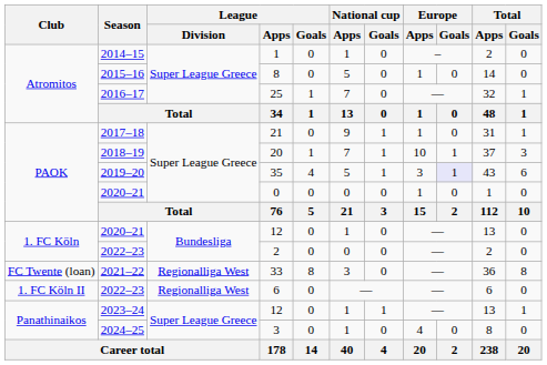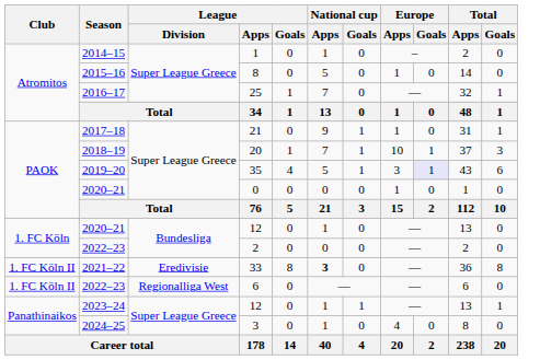33 | Club: FC Twente (loan) -> 1. FC Köln II
33 | League / Division: Regionalliga West -> Eredivisie
33 | National cup / Apps: normal -> bold
